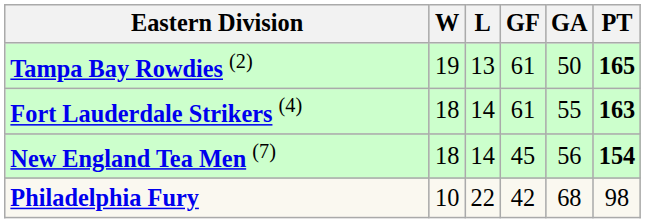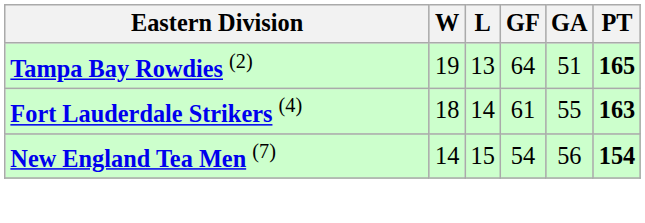Tampa Bay Rowdies (2) | GF: 61 -> 64
Tampa Bay Rowdies (2) | GA: 50 -> 51
New England Tea Men (7) | W: 18 -> 14
New England Tea Men (7) | L: 14 -> 15
New England Tea Men (7) | GF: 45 -> 54
- row: Philadelphia Fury | 10 | 22 | 42 | 68 | 98
